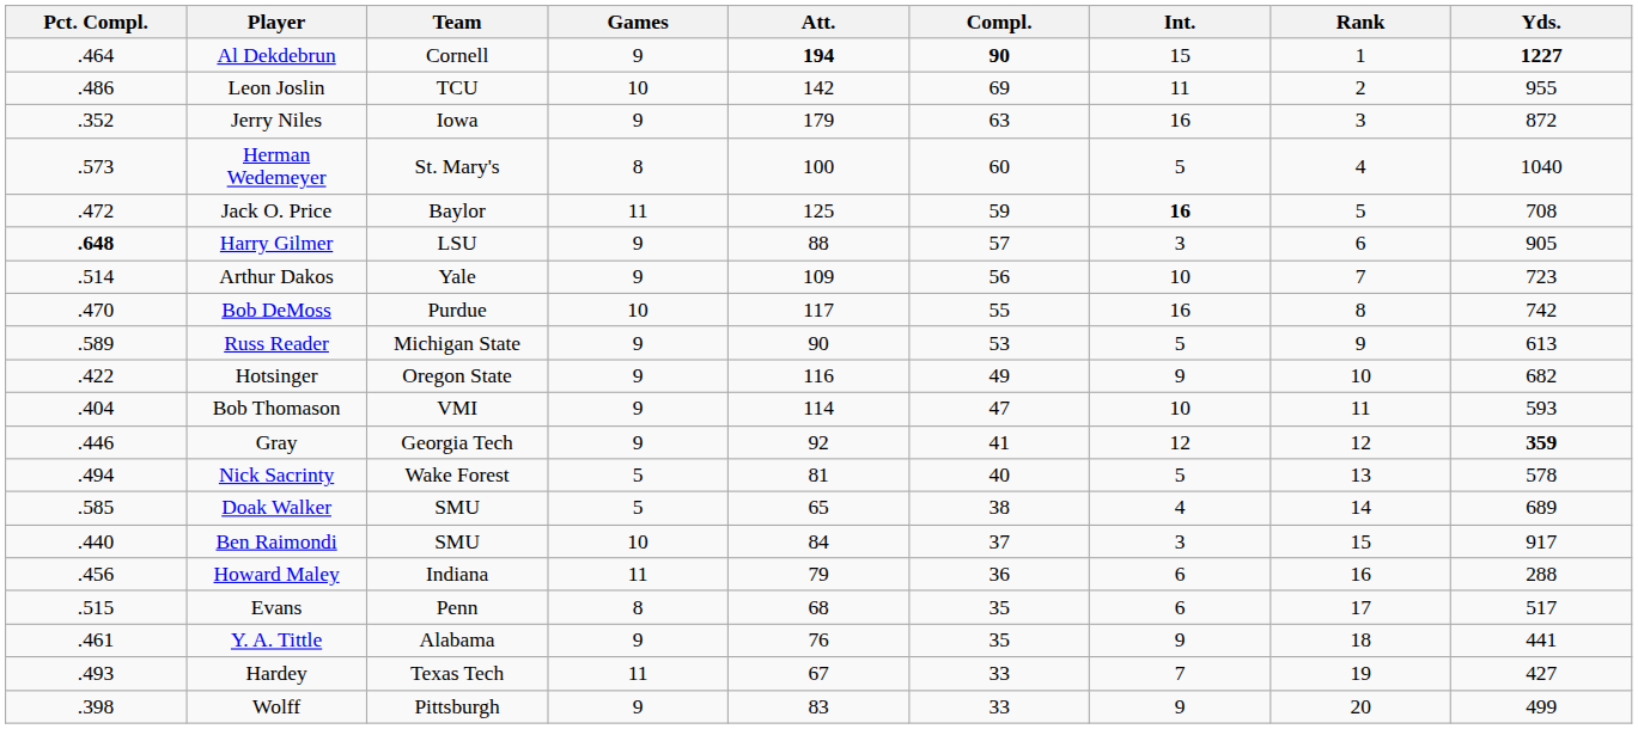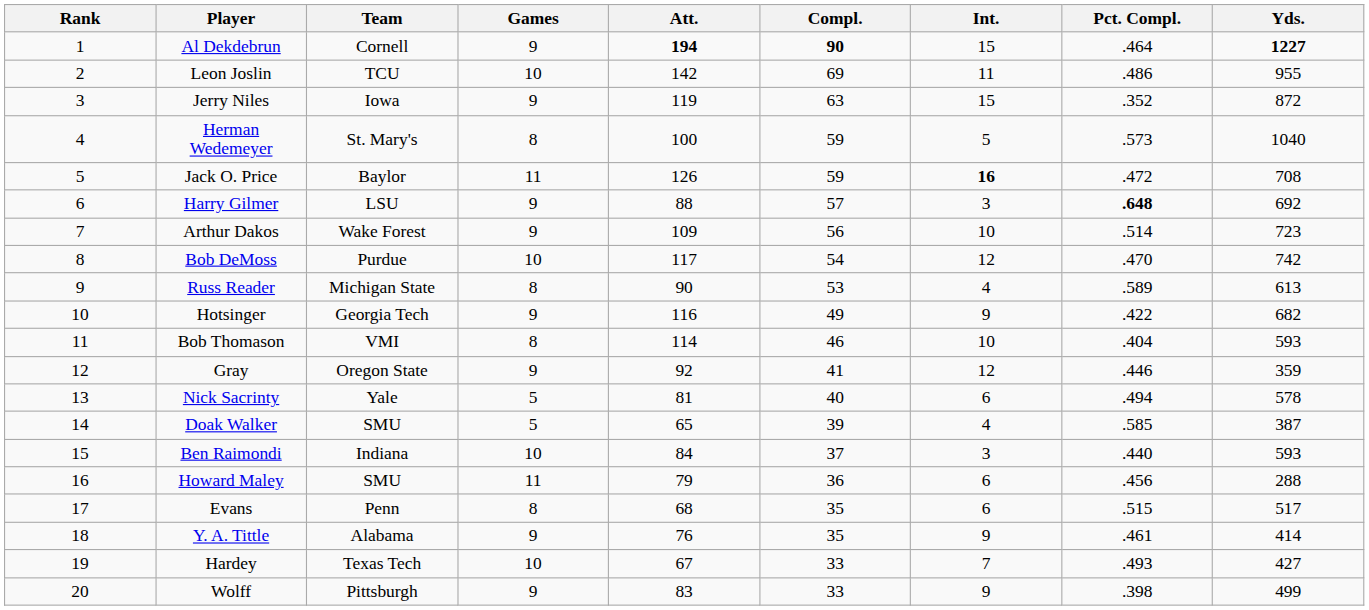columns swapped: Rank <-> Pct. Compl.
Jerry Niles | Att.: 179 -> 119
Jerry Niles | Int.: 16 -> 15
Herman Wedemeyer | Compl.: 60 -> 59
Jack O. Price | Att.: 125 -> 126
Harry Gilmer | Yds.: 905 -> 692
Arthur Dakos | Team: Yale -> Wake Forest
Bob DeMoss | Compl.: 55 -> 54
Bob DeMoss | Int.: 16 -> 12
Russ Reader | Games: 9 -> 8
Russ Reader | Int.: 5 -> 4
Hotsinger | Team: Oregon State -> Georgia Tech
Bob Thomason | Games: 9 -> 8
Bob Thomason | Compl.: 47 -> 46
Gray | Team: Georgia Tech -> Oregon State
Gray | Yds.: bold -> normal
Nick Sacrinty | Team: Wake Forest -> Yale
Nick Sacrinty | Int.: 5 -> 6
Doak Walker | Compl.: 38 -> 39
Doak Walker | Yds.: 689 -> 387
Ben Raimondi | Team: SMU -> Indiana
Ben Raimondi | Yds.: 917 -> 593
Howard Maley | Team: Indiana -> SMU
Y. A. Tittle | Yds.: 441 -> 414
Hardey | Games: 11 -> 10
